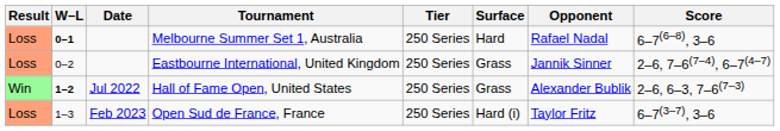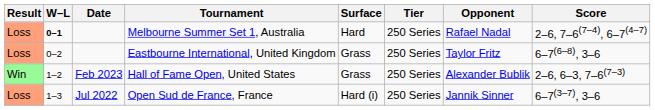columns swapped: Tier <-> Surface
Melbourne Summer Set 1, Australia | Score: 6–7(6–8), 3–6 -> 2–6, 7–6(7–4), 6–7(4–7)
Eastbourne International, United Kingdom | Opponent: Jannik Sinner -> Taylor Fritz
Eastbourne International, United Kingdom | Score: 2–6, 7–6(7–4), 6–7(4–7) -> 6–7(6–8), 3–6
Hall of Fame Open, United States | W–L: bold -> normal
Hall of Fame Open, United States | Date: Jul 2022 -> Feb 2023
Open Sud de France, France | Date: Feb 2023 -> Jul 2022
Open Sud de France, France | Opponent: Taylor Fritz -> Jannik Sinner
